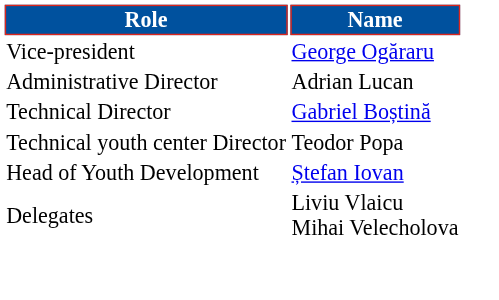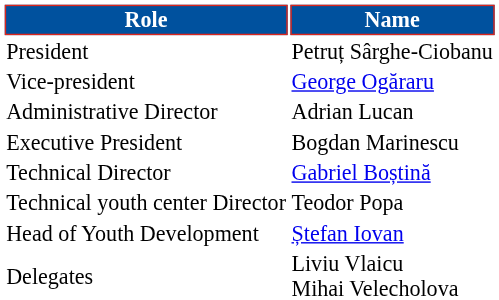+ row: President | Petruț Sârghe-Ciobanu
+ row: Executive President | Bogdan Marinescu
